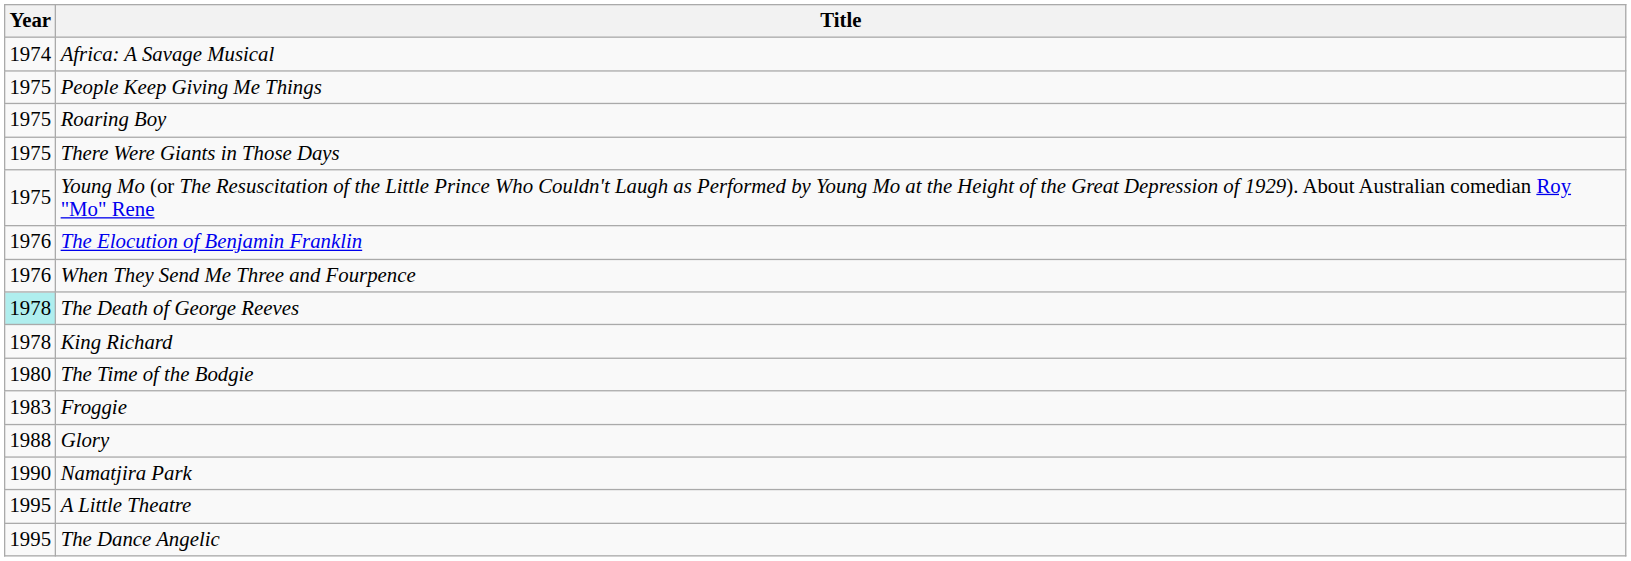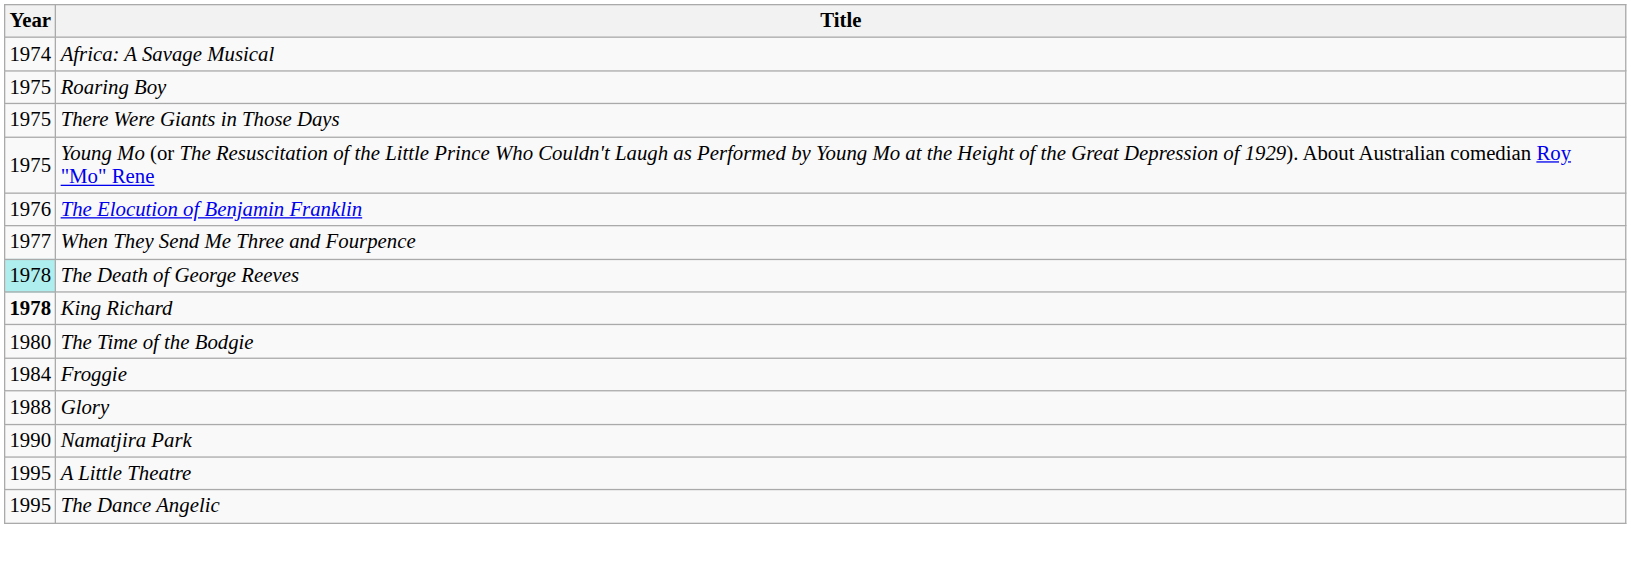- row: 1975 | People Keep Giving Me Things
When They Send Me Three and Fourpence | Year: 1976 -> 1977
King Richard | Year: normal -> bold
Froggie | Year: 1983 -> 1984
